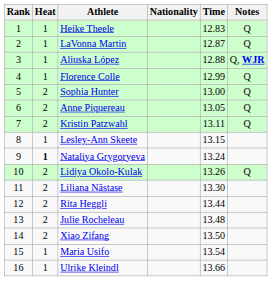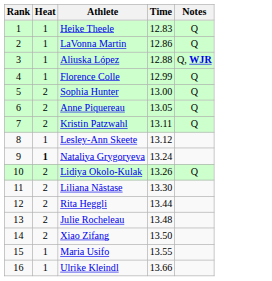- column: Nationality
LaVonna Martin | Time: 12.87 -> 12.86
Lesley-Ann Skeete | Time: 13.15 -> 13.12
Maria Usifo | Time: 13.54 -> 13.55
